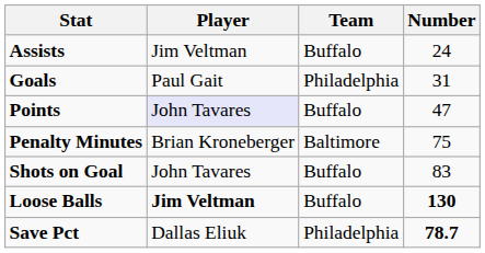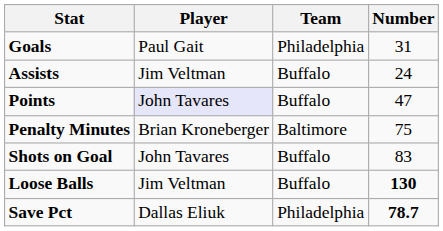rows swapped: Goals <-> Assists
Loose Balls | Player: bold -> normal
